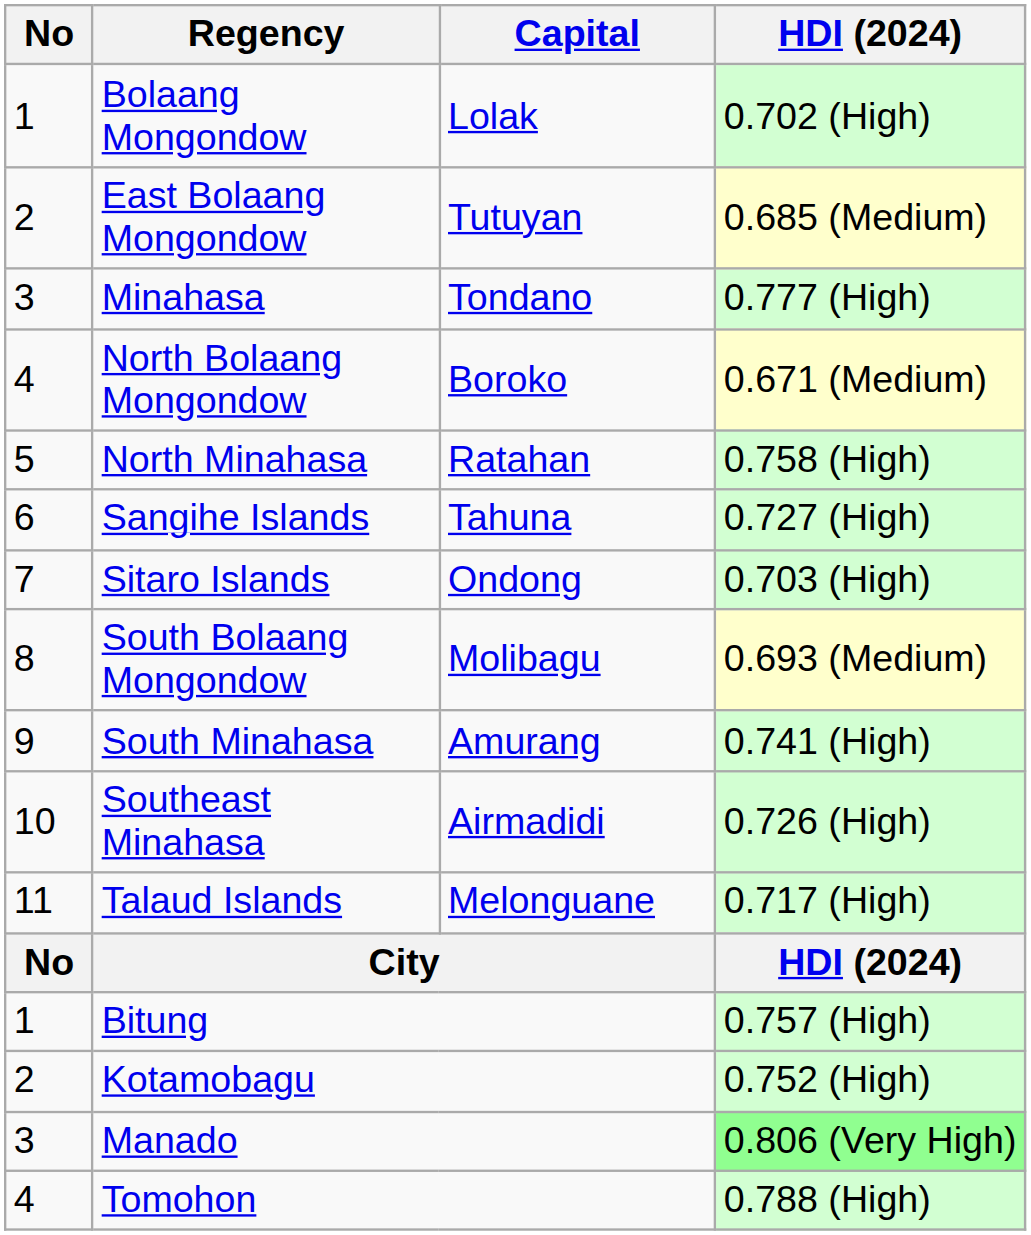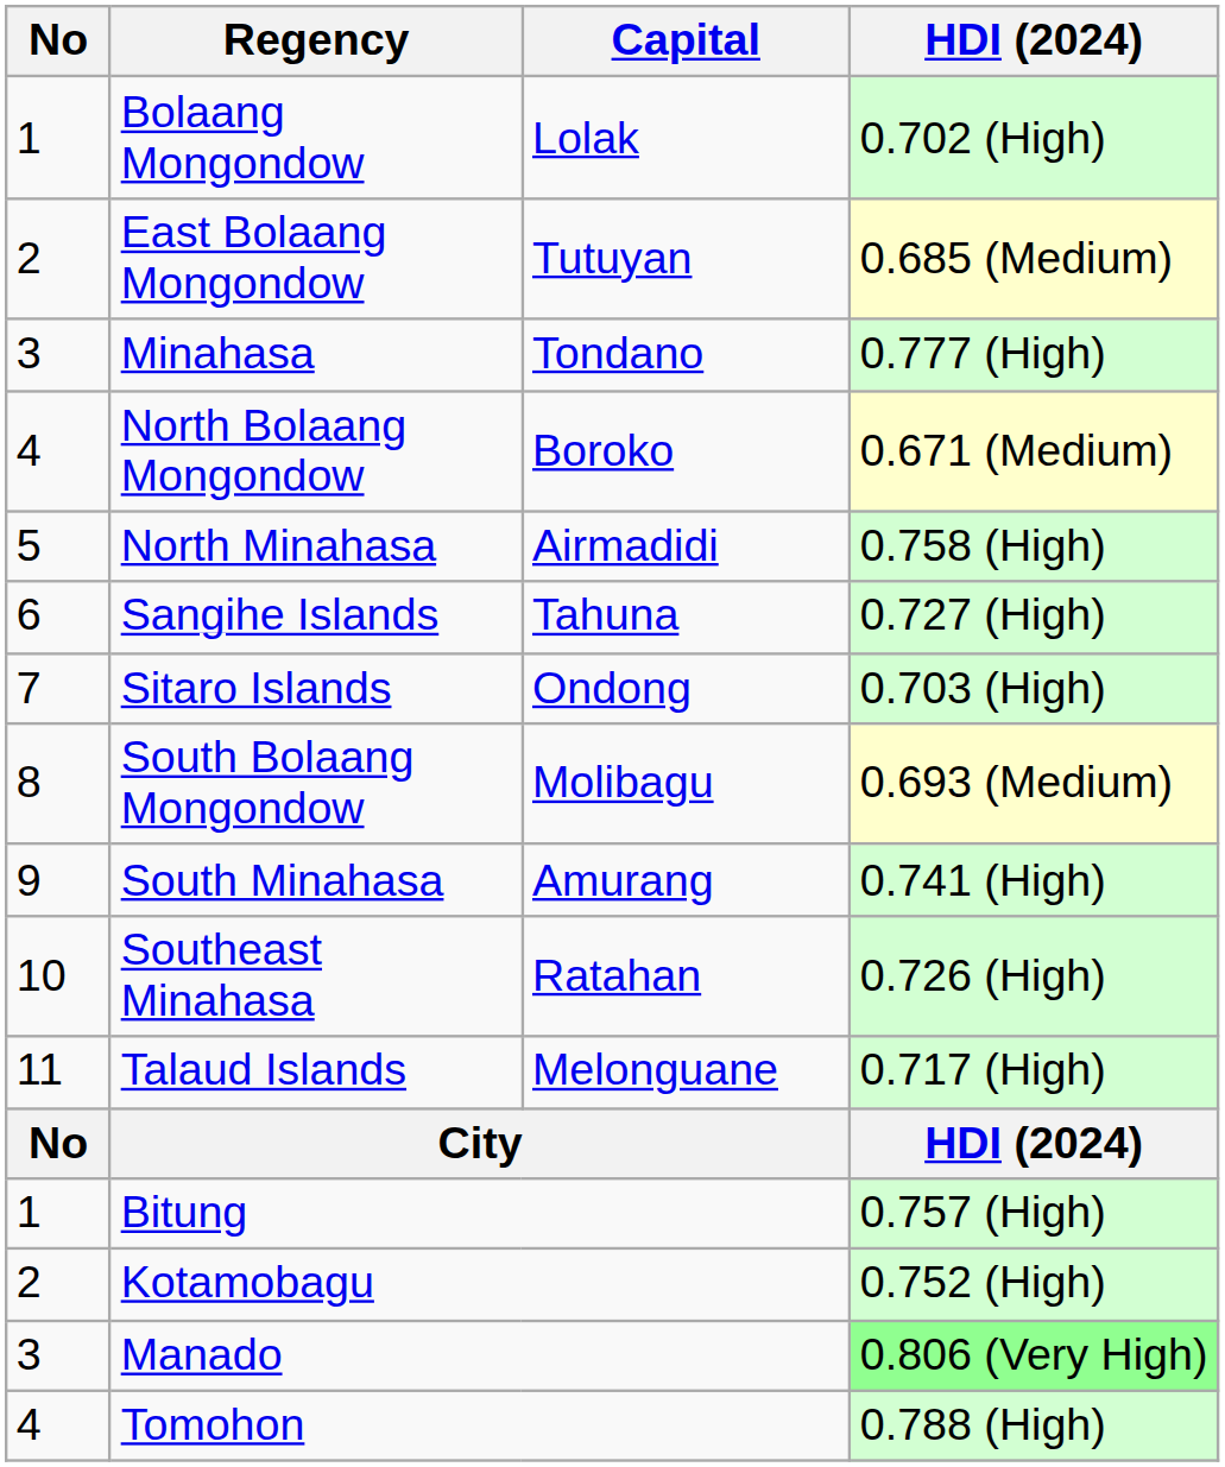North Minahasa | Capital: Ratahan -> Airmadidi
Southeast Minahasa | Capital: Airmadidi -> Ratahan
